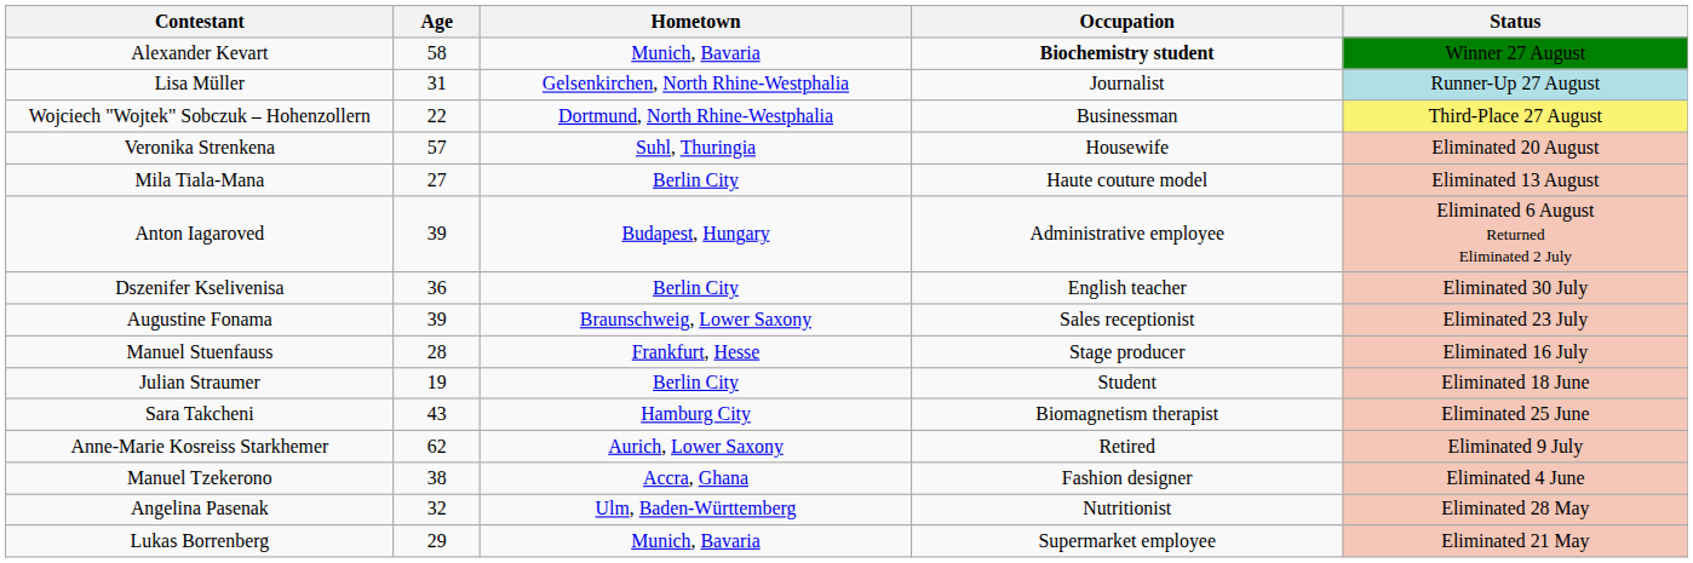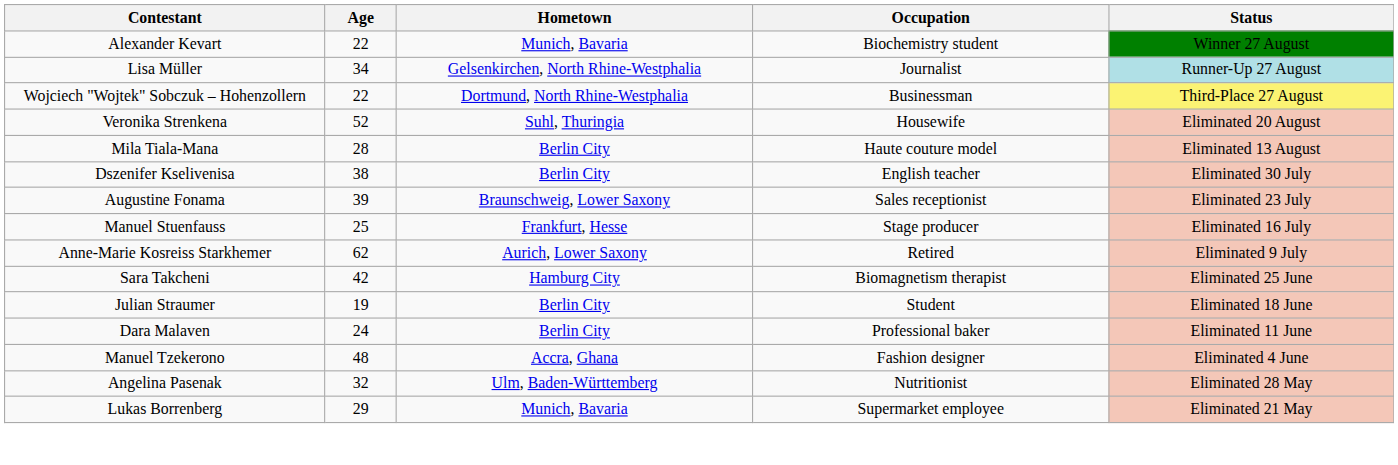Alexander Kevart | Age: 58 -> 22
Alexander Kevart | Occupation: bold -> normal
Lisa Müller | Age: 31 -> 34
Veronika Strenkena | Age: 57 -> 52
Mila Tiala-Mana | Age: 27 -> 28
- row: Anton Iagaroved | 39 | Budapest, Hungary | Administrative employee | Eliminated 6 August Returned Eliminated 2 July
Dszenifer Kselivenisa | Age: 36 -> 38
Manuel Stuenfauss | Age: 28 -> 25
rows swapped: Anne-Marie Kosreiss Starkhemer <-> Julian Straumer
Sara Takcheni | Age: 43 -> 42
+ row: Dara Malaven | 24 | Berlin City | Professional baker | Eliminated 11 June
Manuel Tzekerono | Age: 38 -> 48
